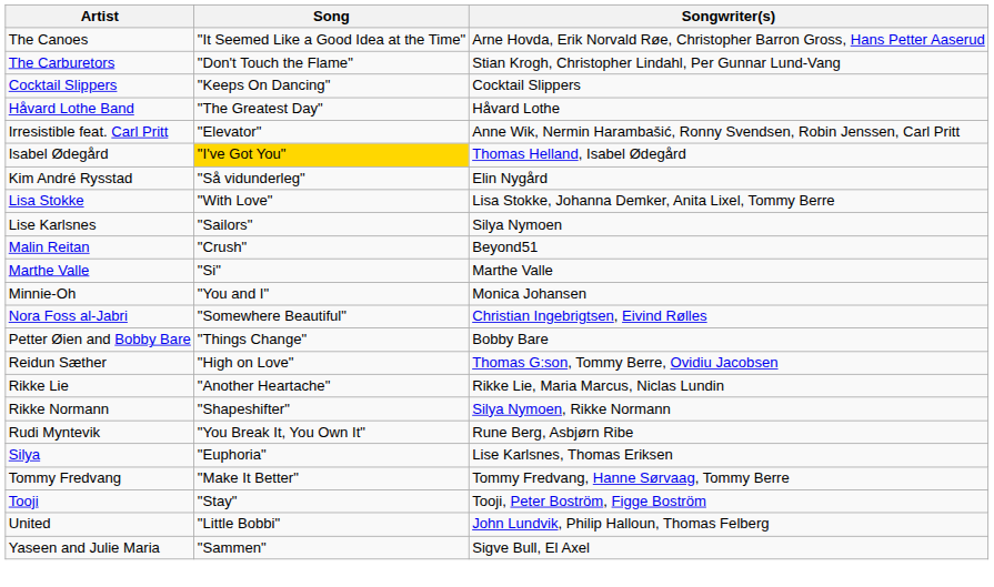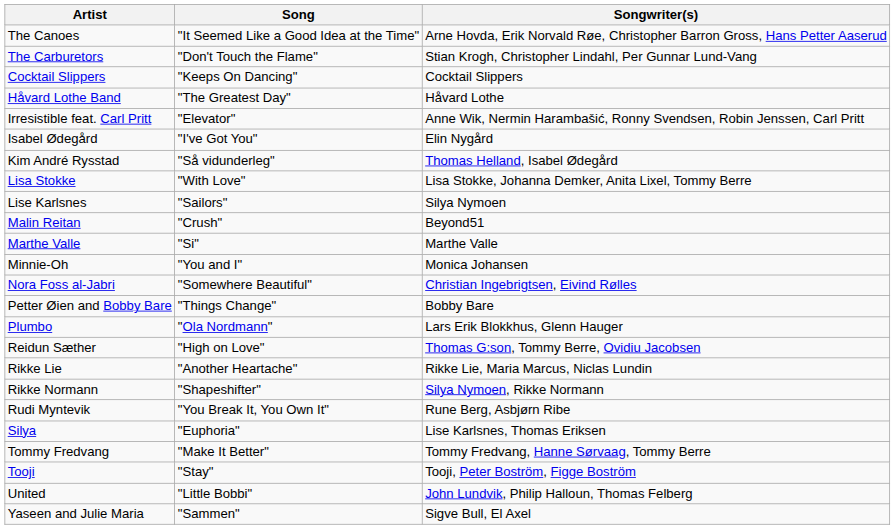Isabel Ødegård | Song: gold background -> no background
Isabel Ødegård | Songwriter(s): Thomas Helland, Isabel Ødegård -> Elin Nygård
Kim André Rysstad | Songwriter(s): Elin Nygård -> Thomas Helland, Isabel Ødegård
+ row: Plumbo | "Ola Nordmann" | Lars Erik Blokkhus, Glenn Hauger
